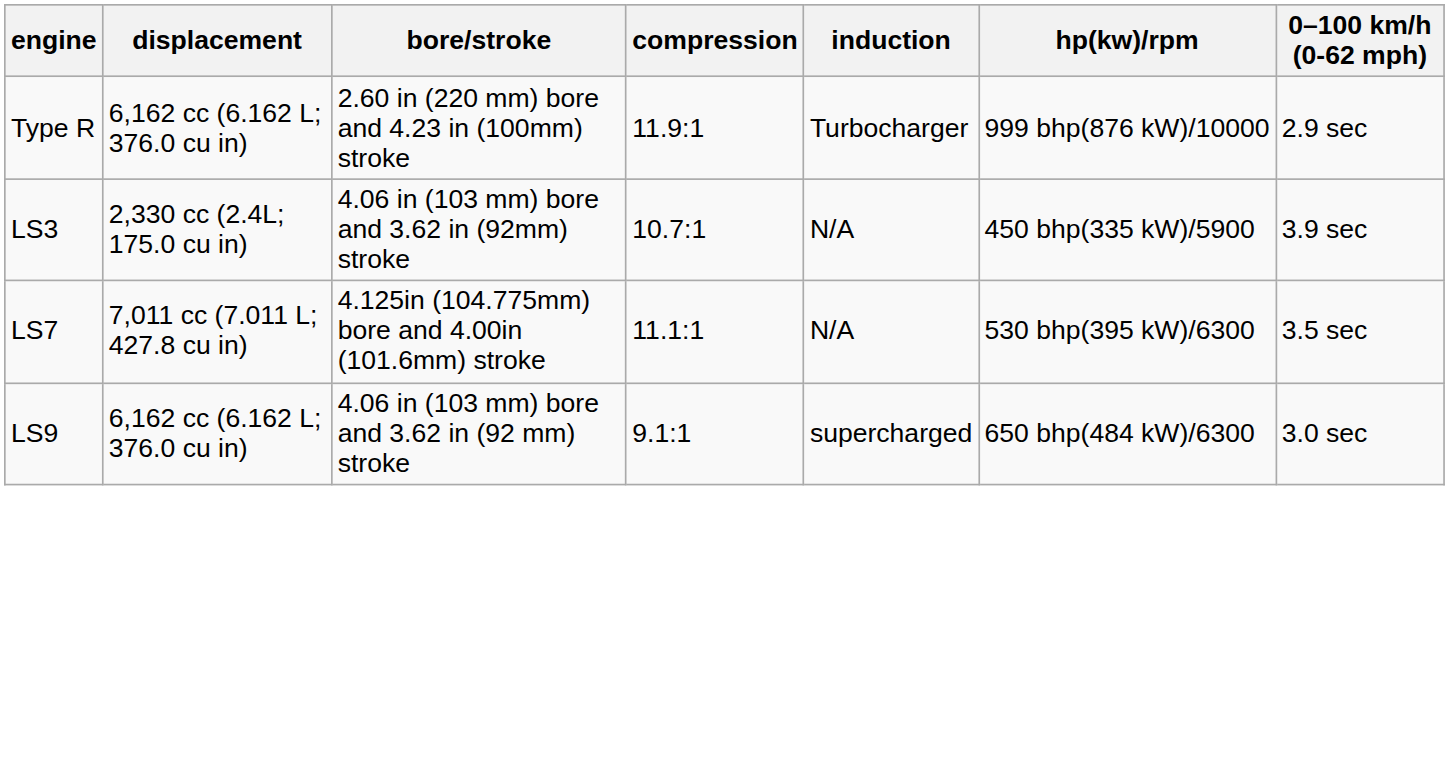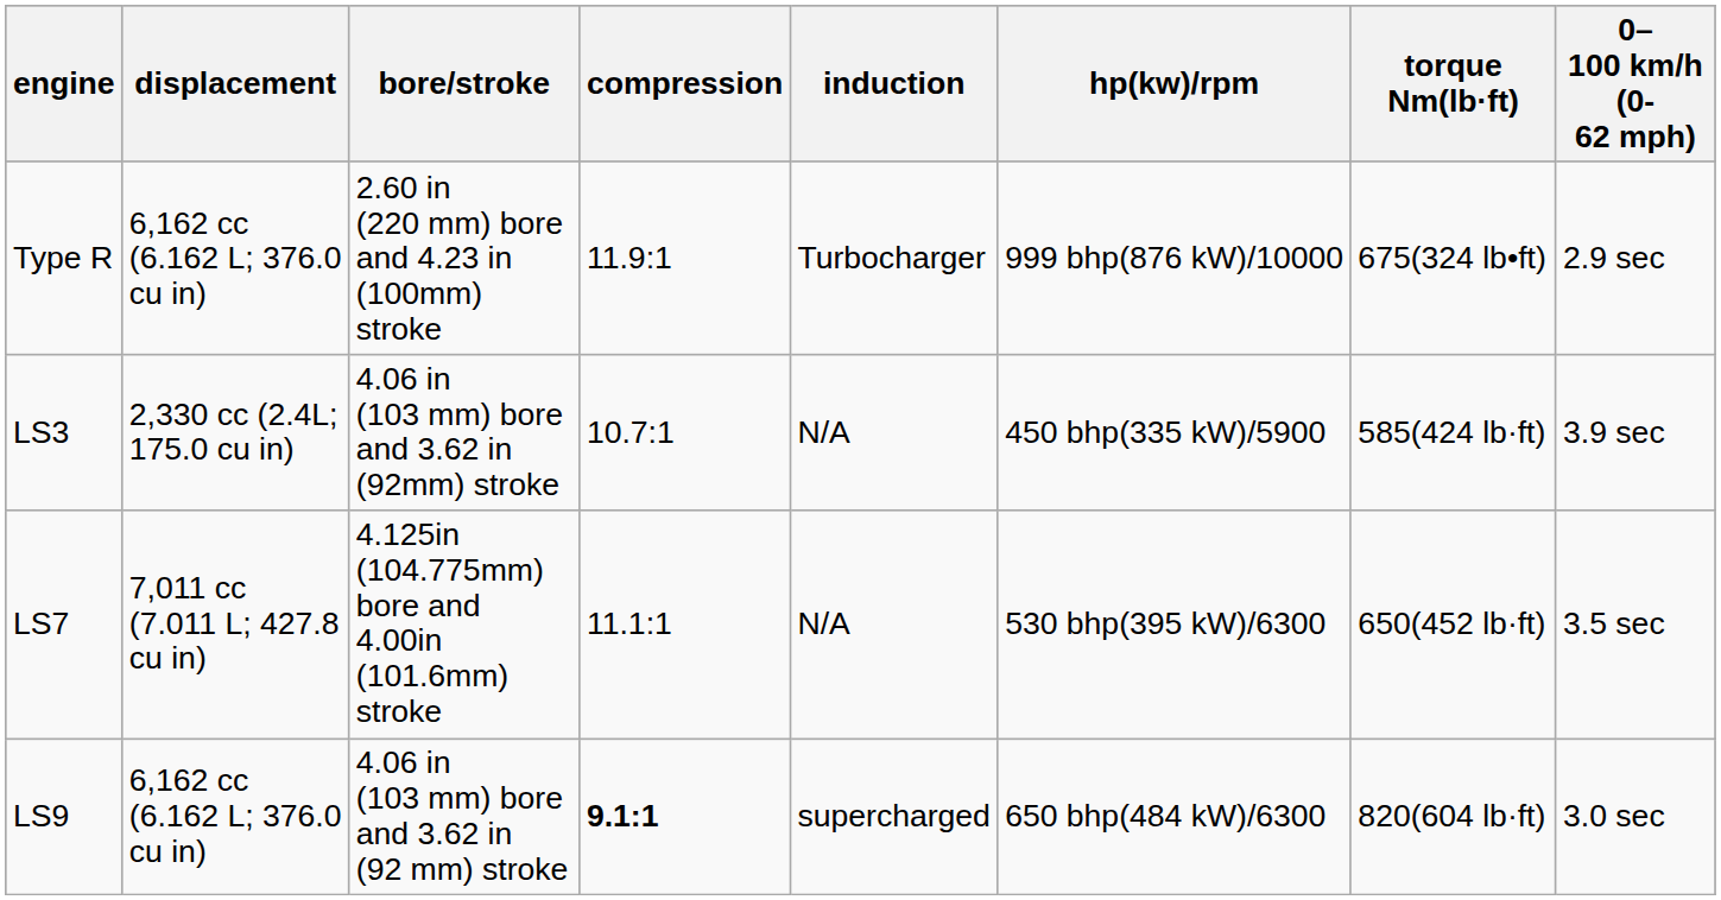+ column: torque Nm(lb·ft) | 675(324 lb•ft) | 585(424 lb·ft) | 650(452 lb·ft) | 820(604 lb·ft)
LS9 | compression: normal -> bold
